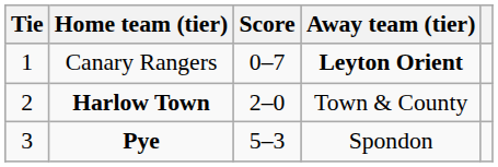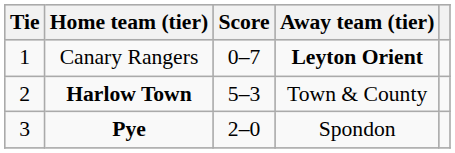Harlow Town | Score: 2–0 -> 5–3
Pye | Score: 5–3 -> 2–0
